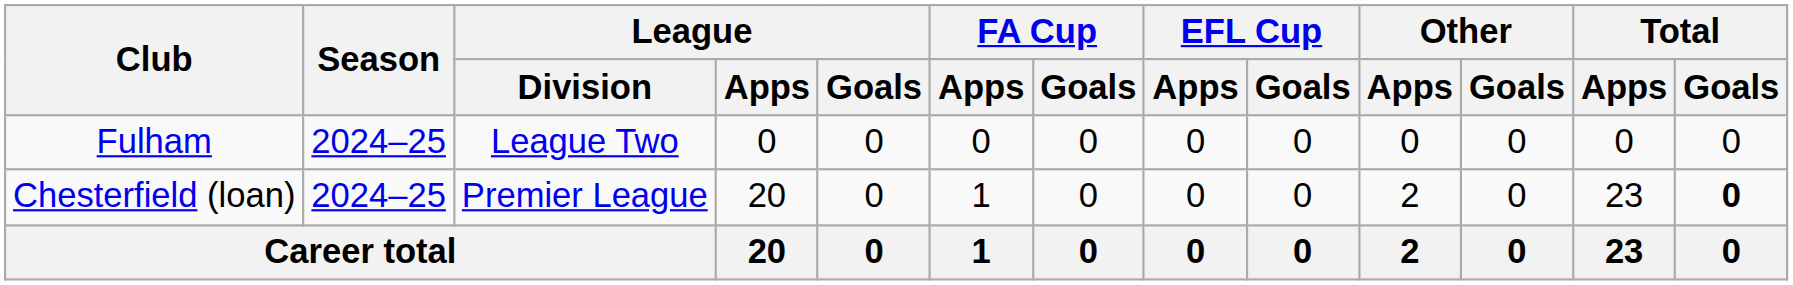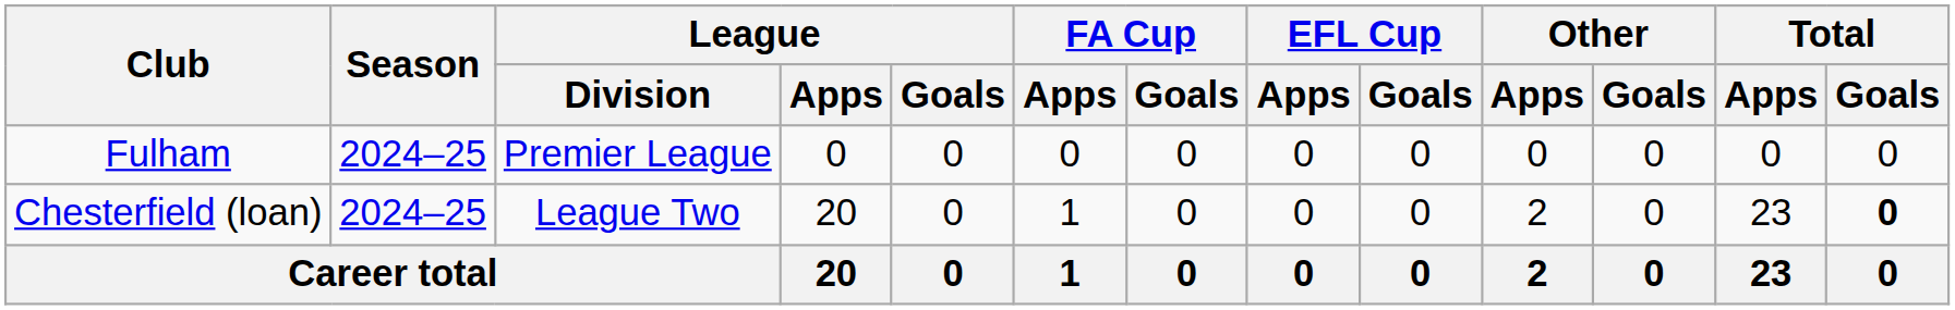Fulham | League / Division: League Two -> Premier League
Chesterfield (loan) | League / Division: Premier League -> League Two
